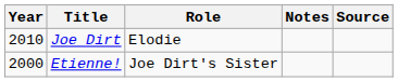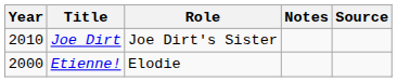Joe Dirt | Role: Elodie -> Joe Dirt's Sister
Etienne! | Role: Joe Dirt's Sister -> Elodie
